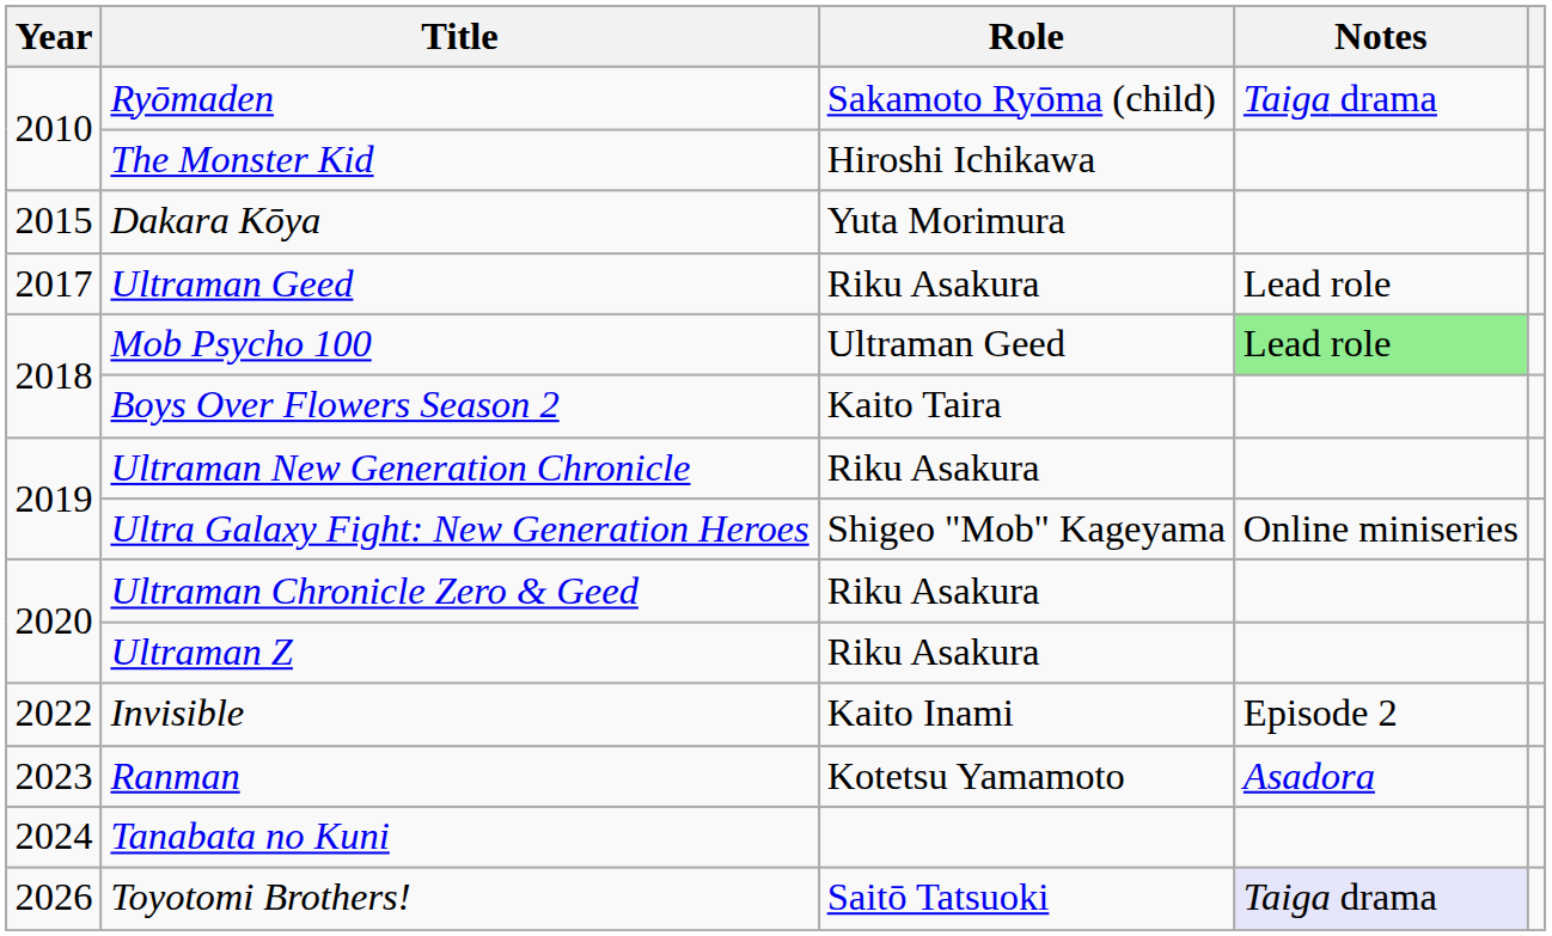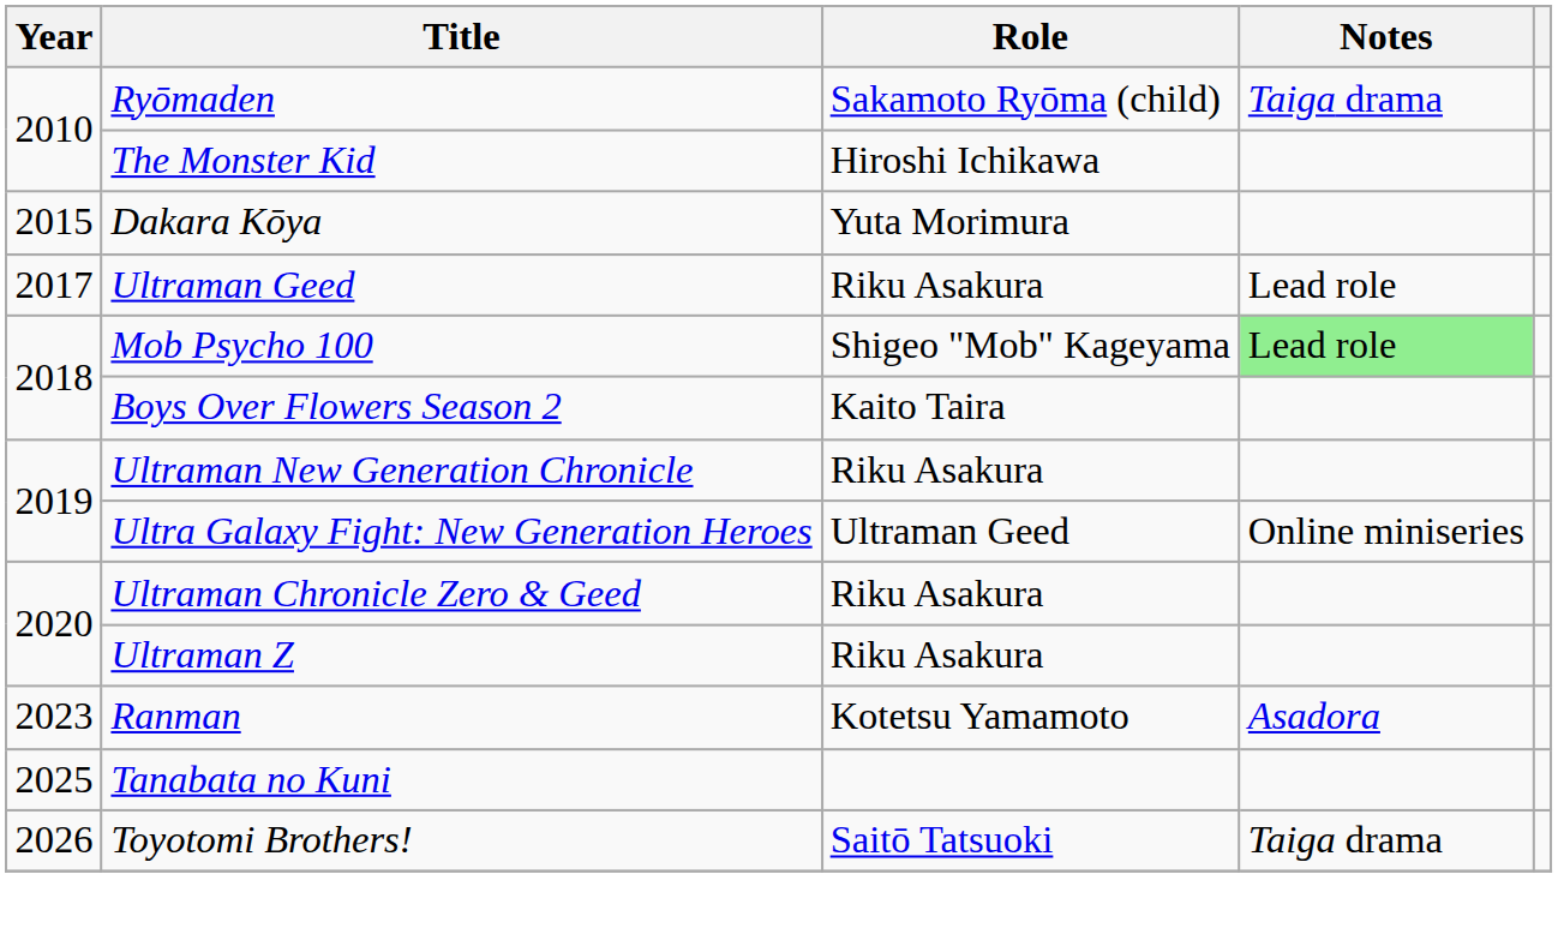Mob Psycho 100 | Role: Ultraman Geed -> Shigeo "Mob" Kageyama
Ultra Galaxy Fight: New Generation Heroes | Role: Shigeo "Mob" Kageyama -> Ultraman Geed
- row: 2022 | Invisible | Kaito Inami | Episode 2
Tanabata no Kuni | Year: 2024 -> 2025
Toyotomi Brothers! | Notes: lavender background -> no background
